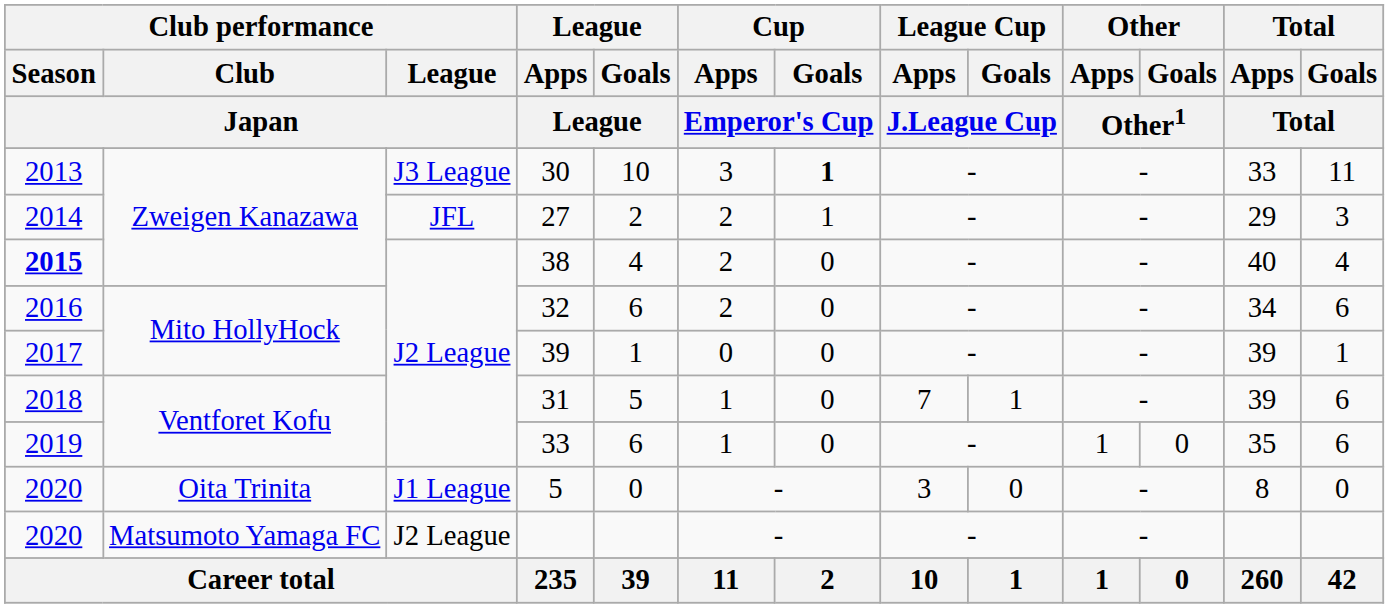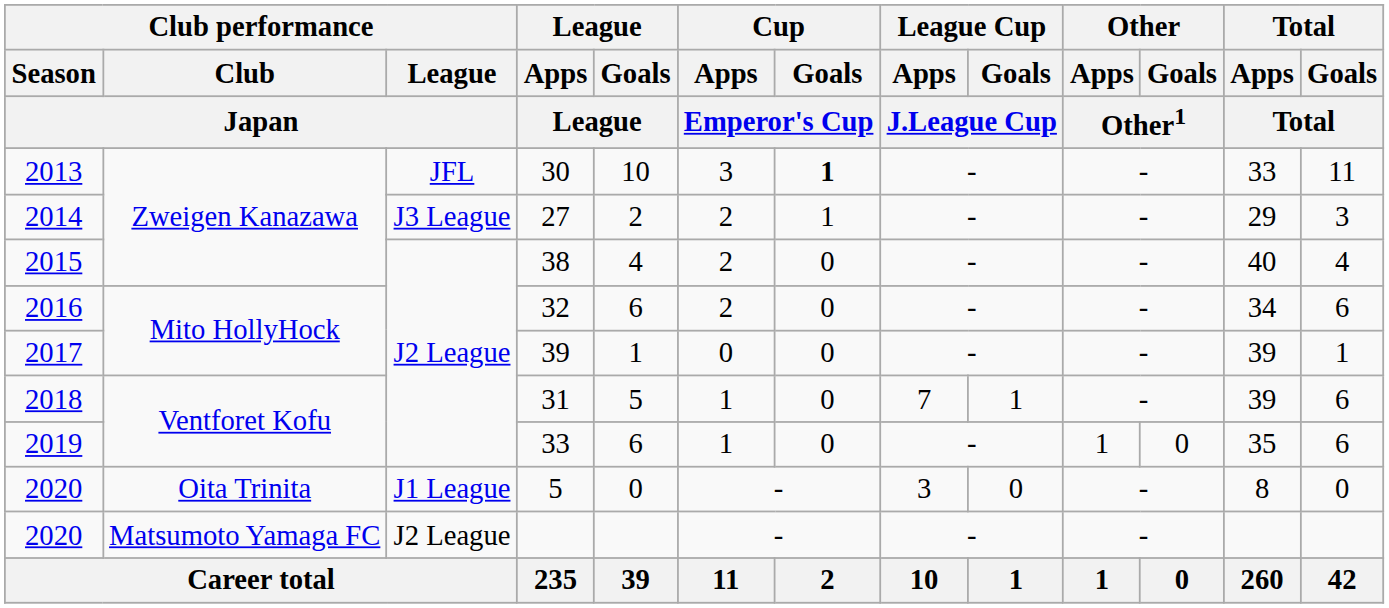30 | Club performance / League / Japan: J3 League -> JFL
27 | Club performance / League / Japan: JFL -> J3 League
38 | Club performance / Season / Japan: bold -> normal
